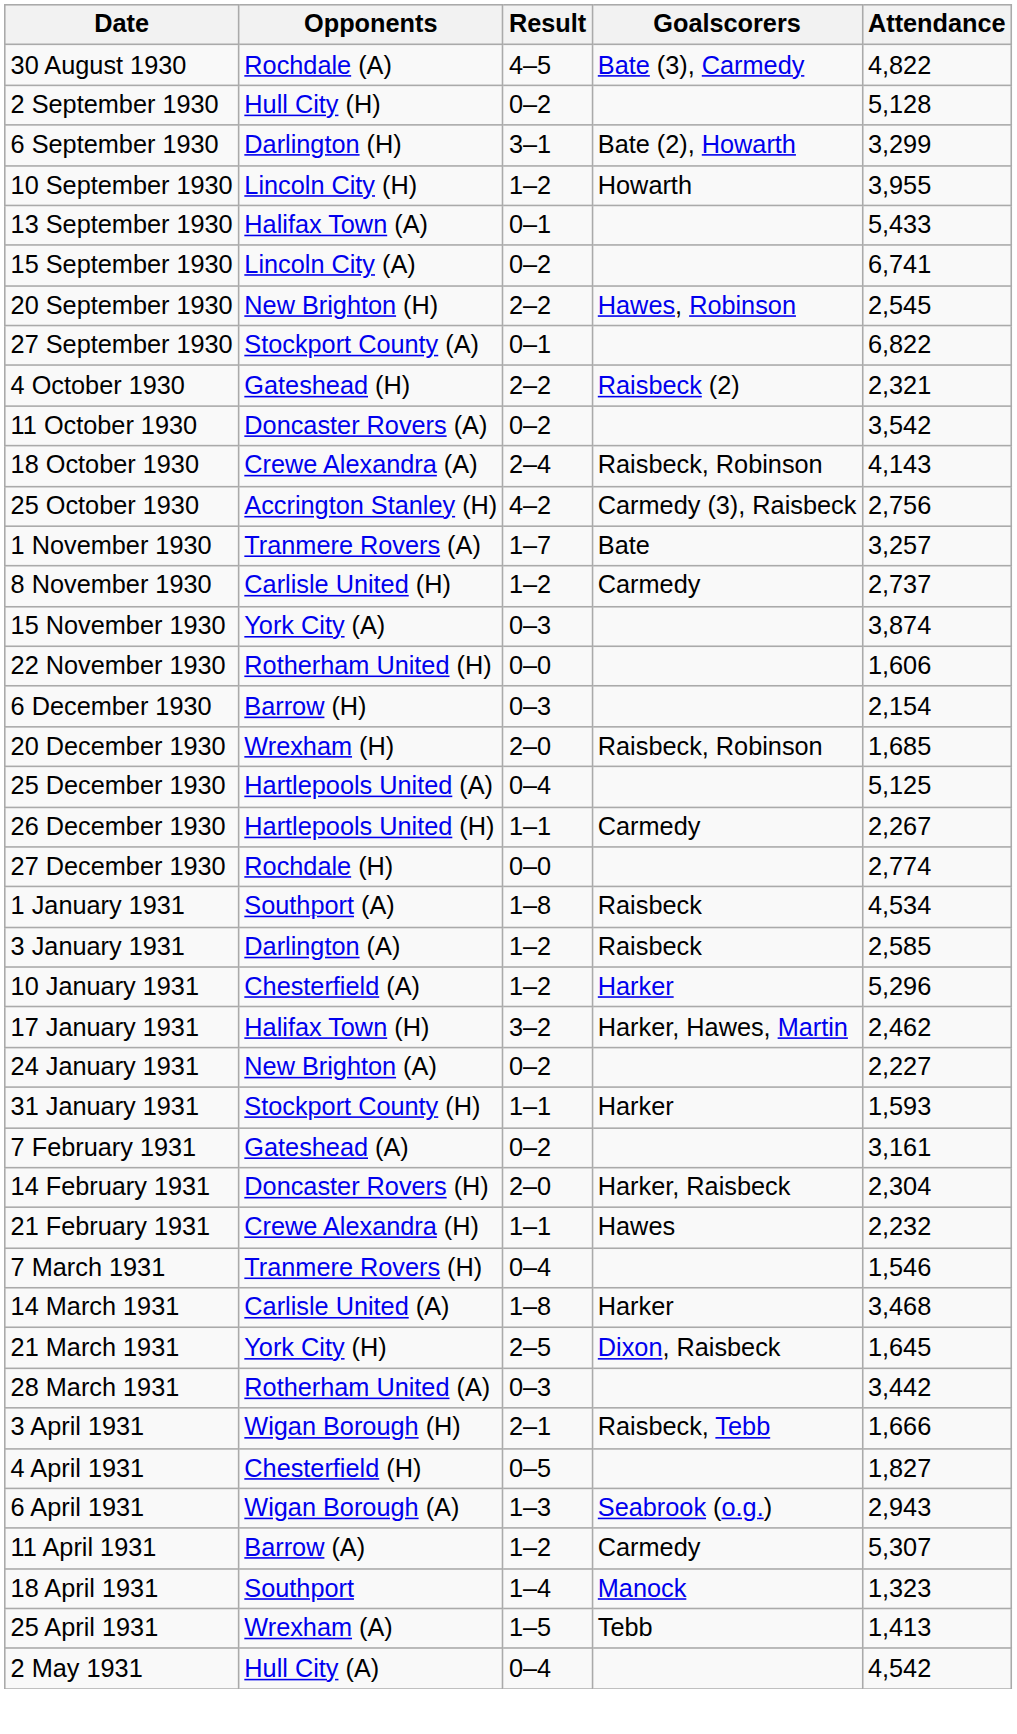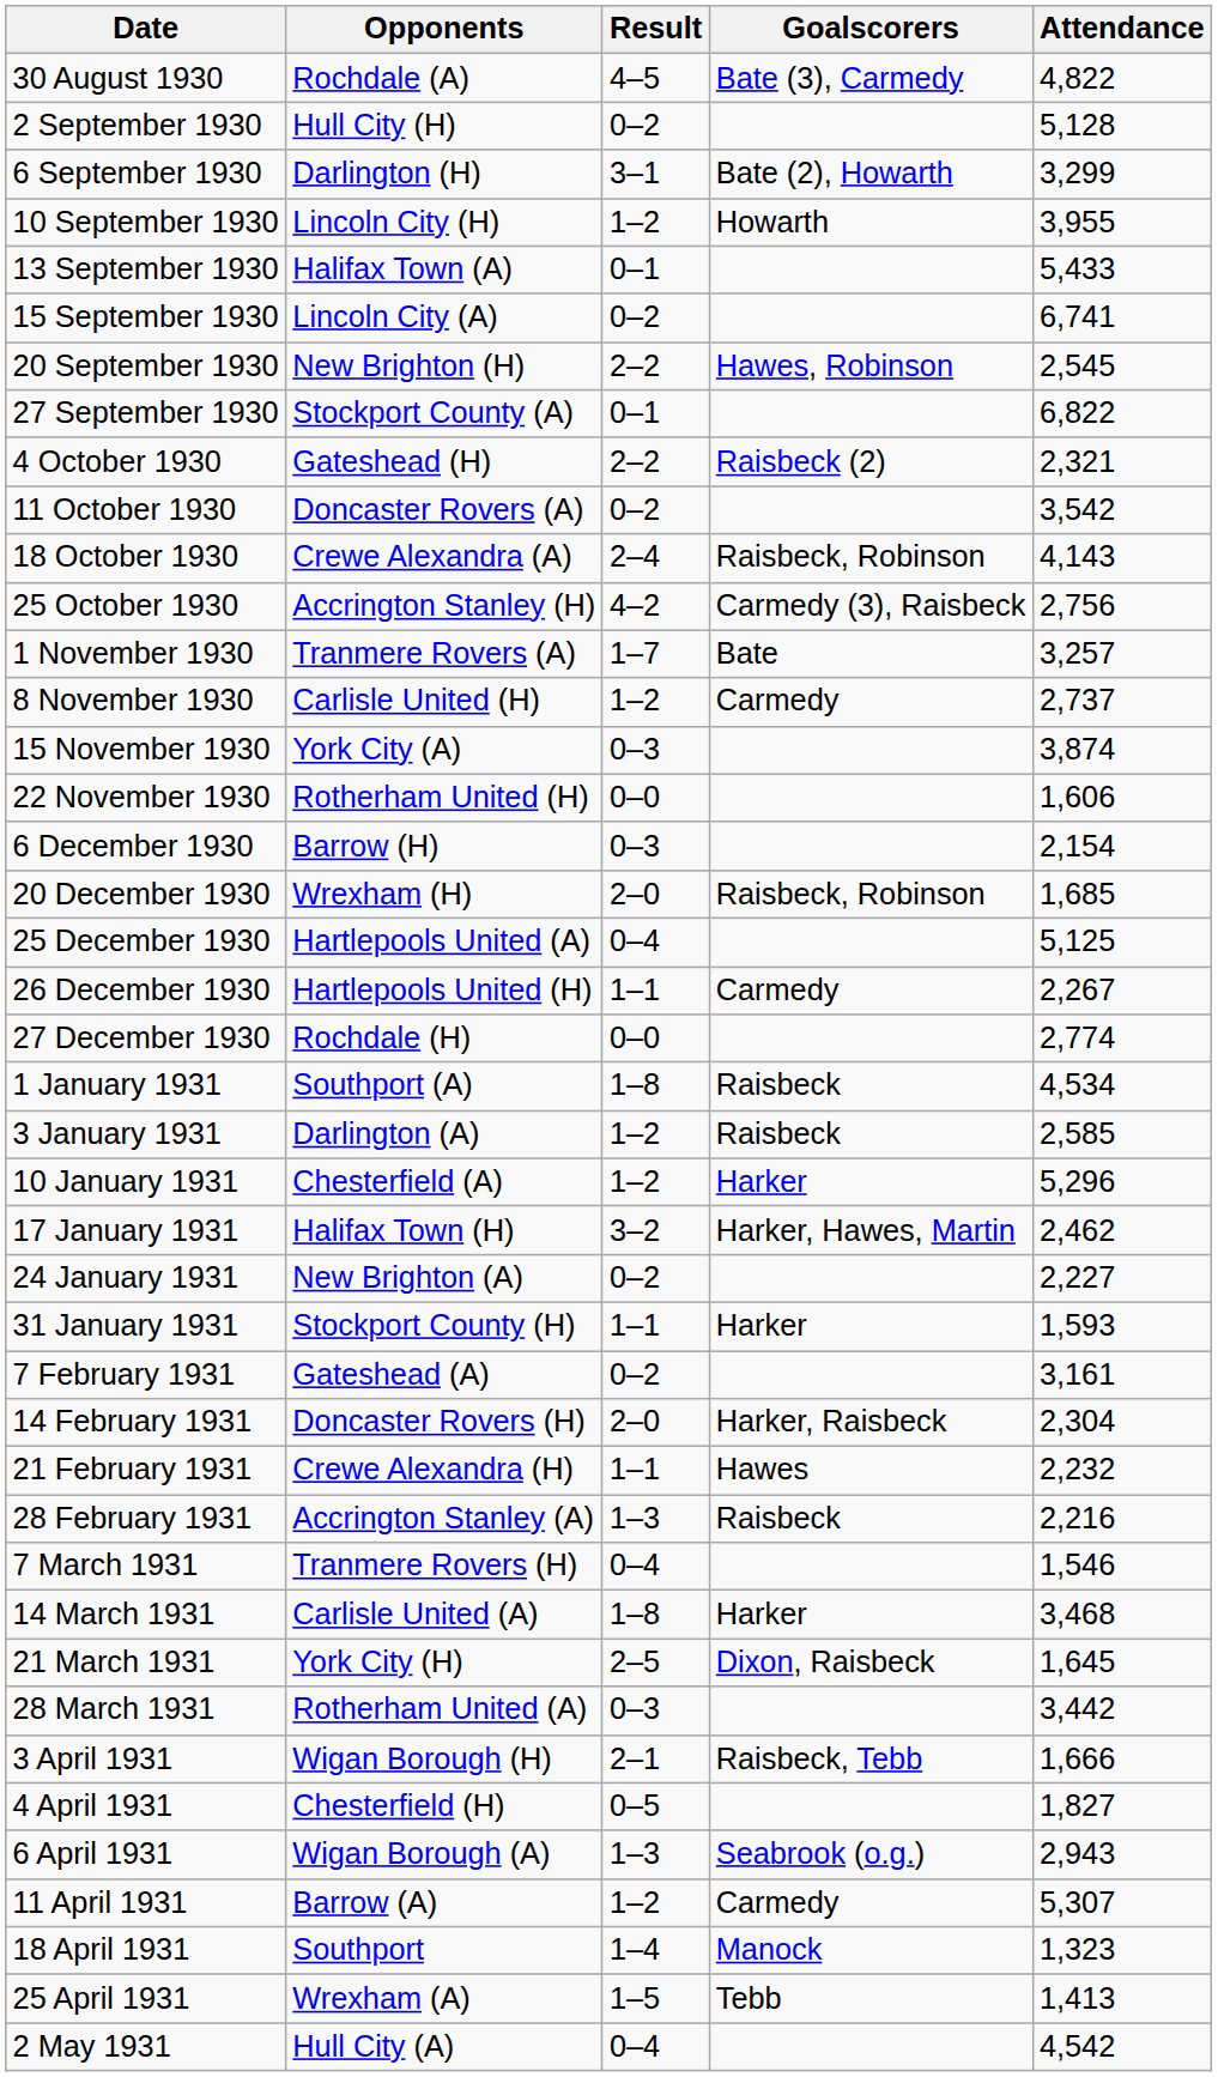+ row: 28 February 1931 | Accrington Stanley (A) | 1–3 | Raisbeck | 2,216
